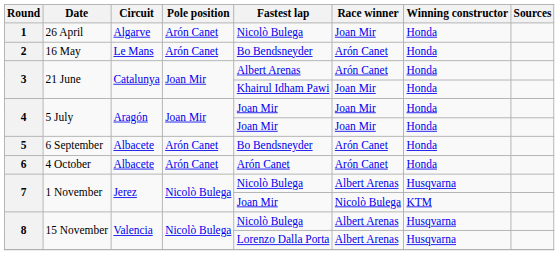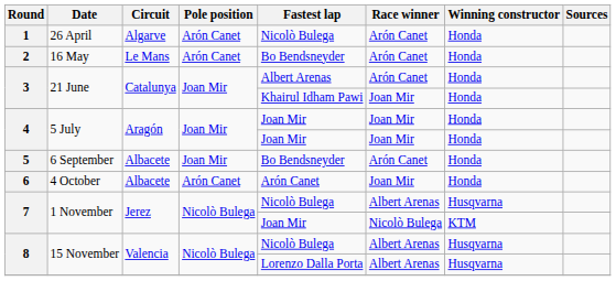1 | Race winner: Joan Mir -> Arón Canet
5 | Pole position: Arón Canet -> Joan Mir
6 | Race winner: Arón Canet -> Joan Mir
